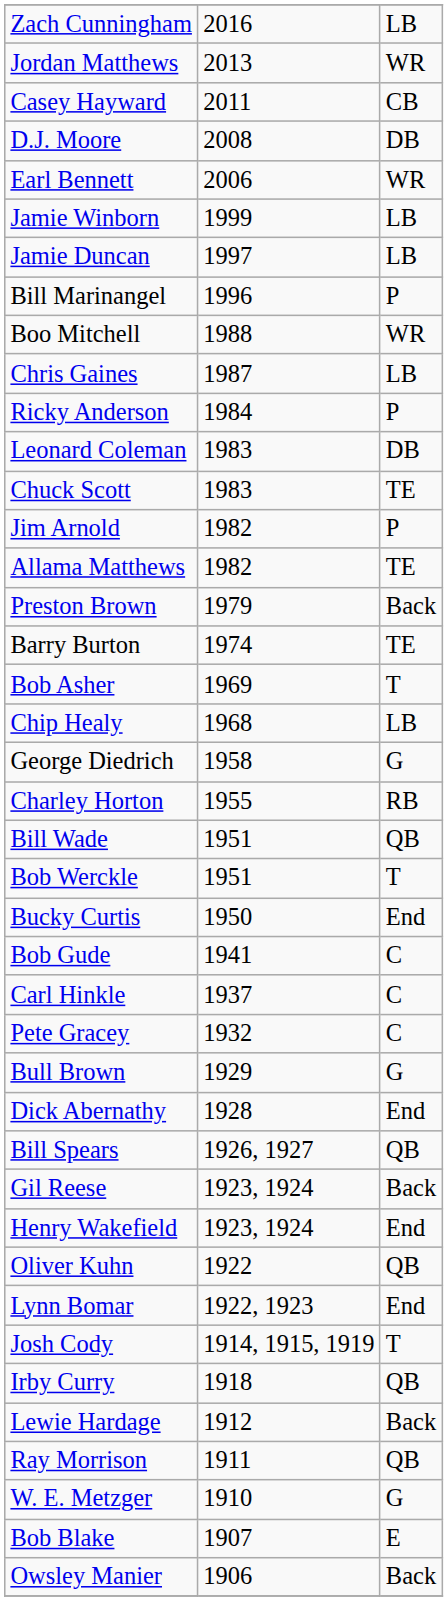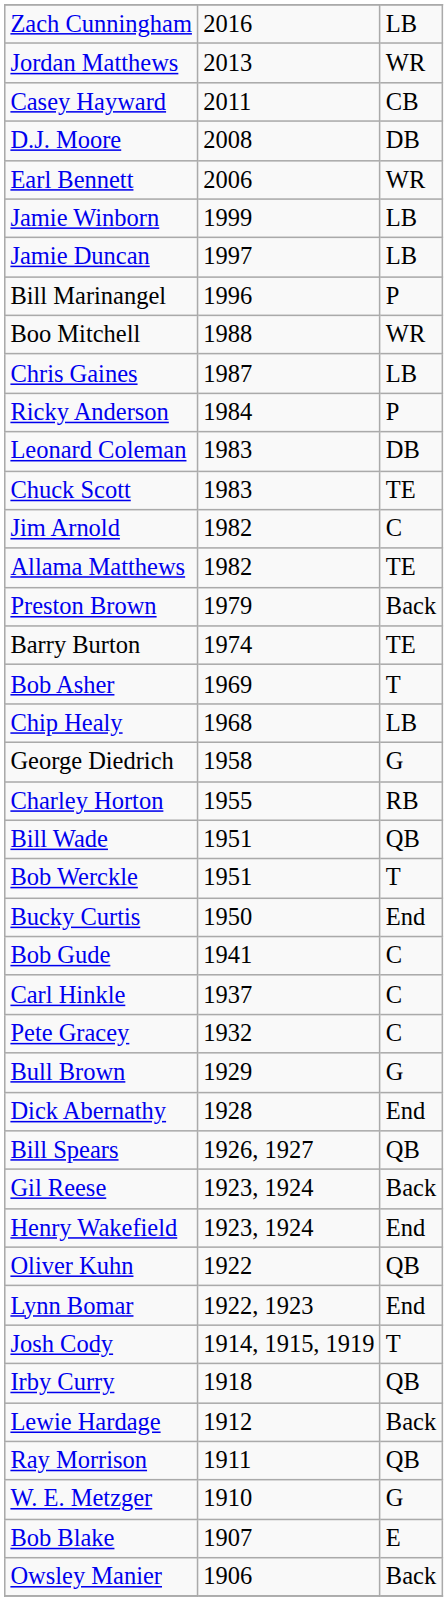Jim Arnold | column 3: P -> C
